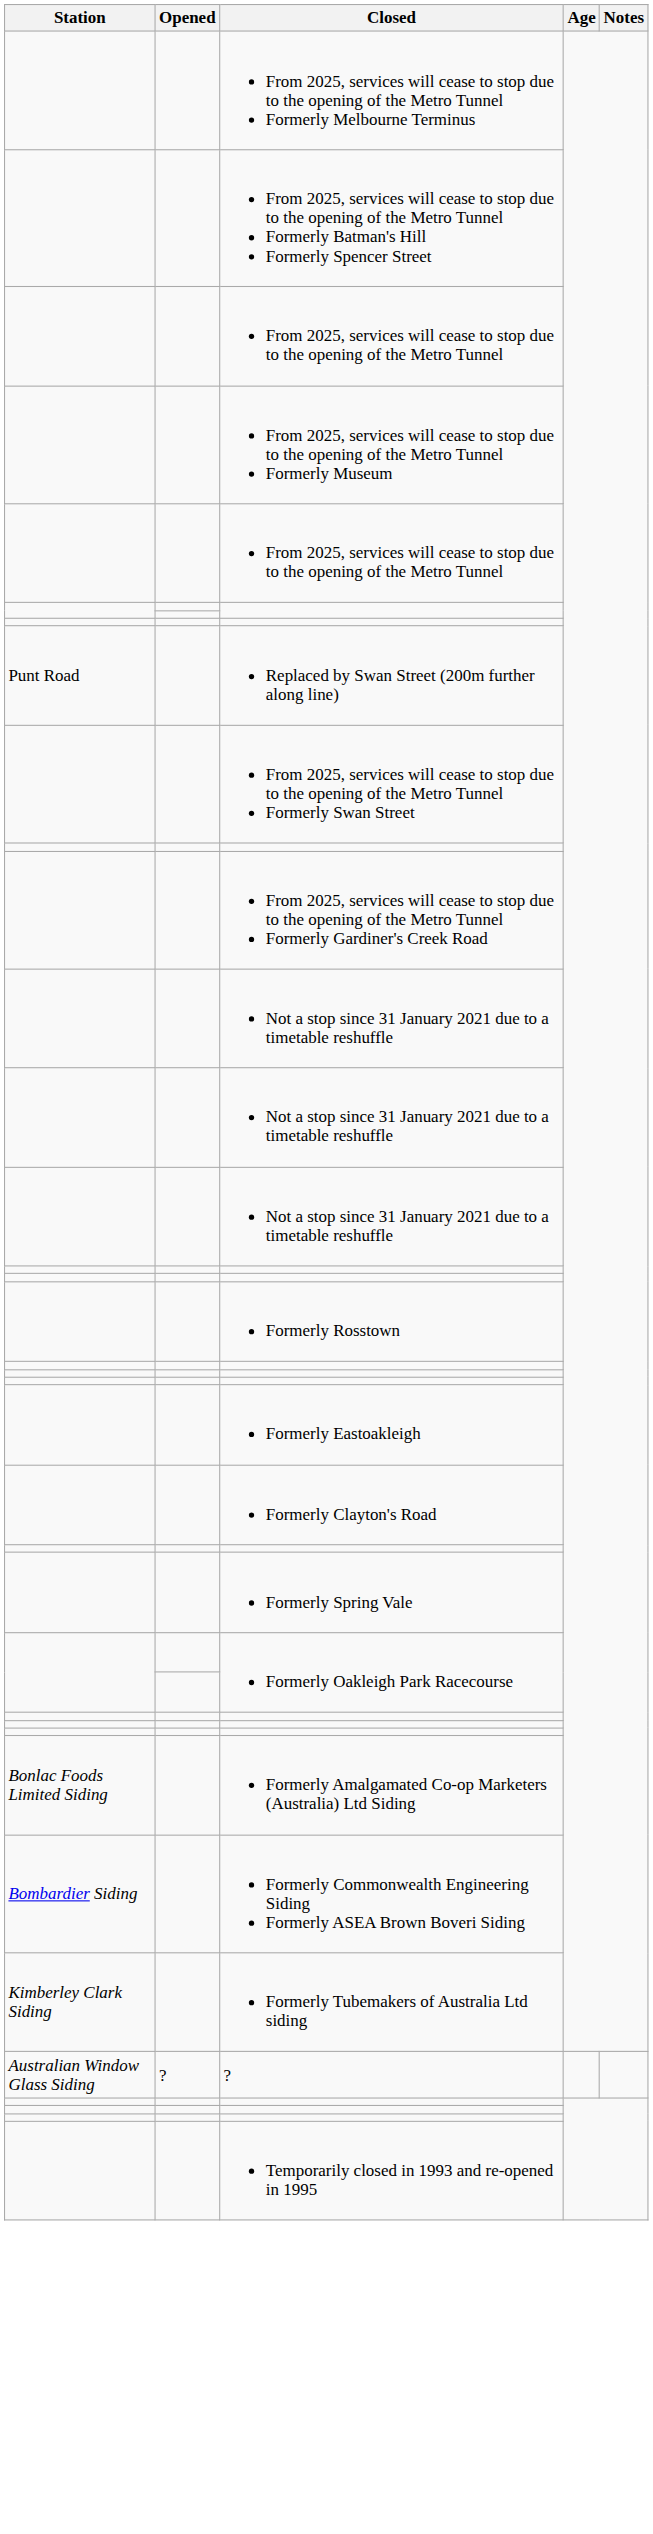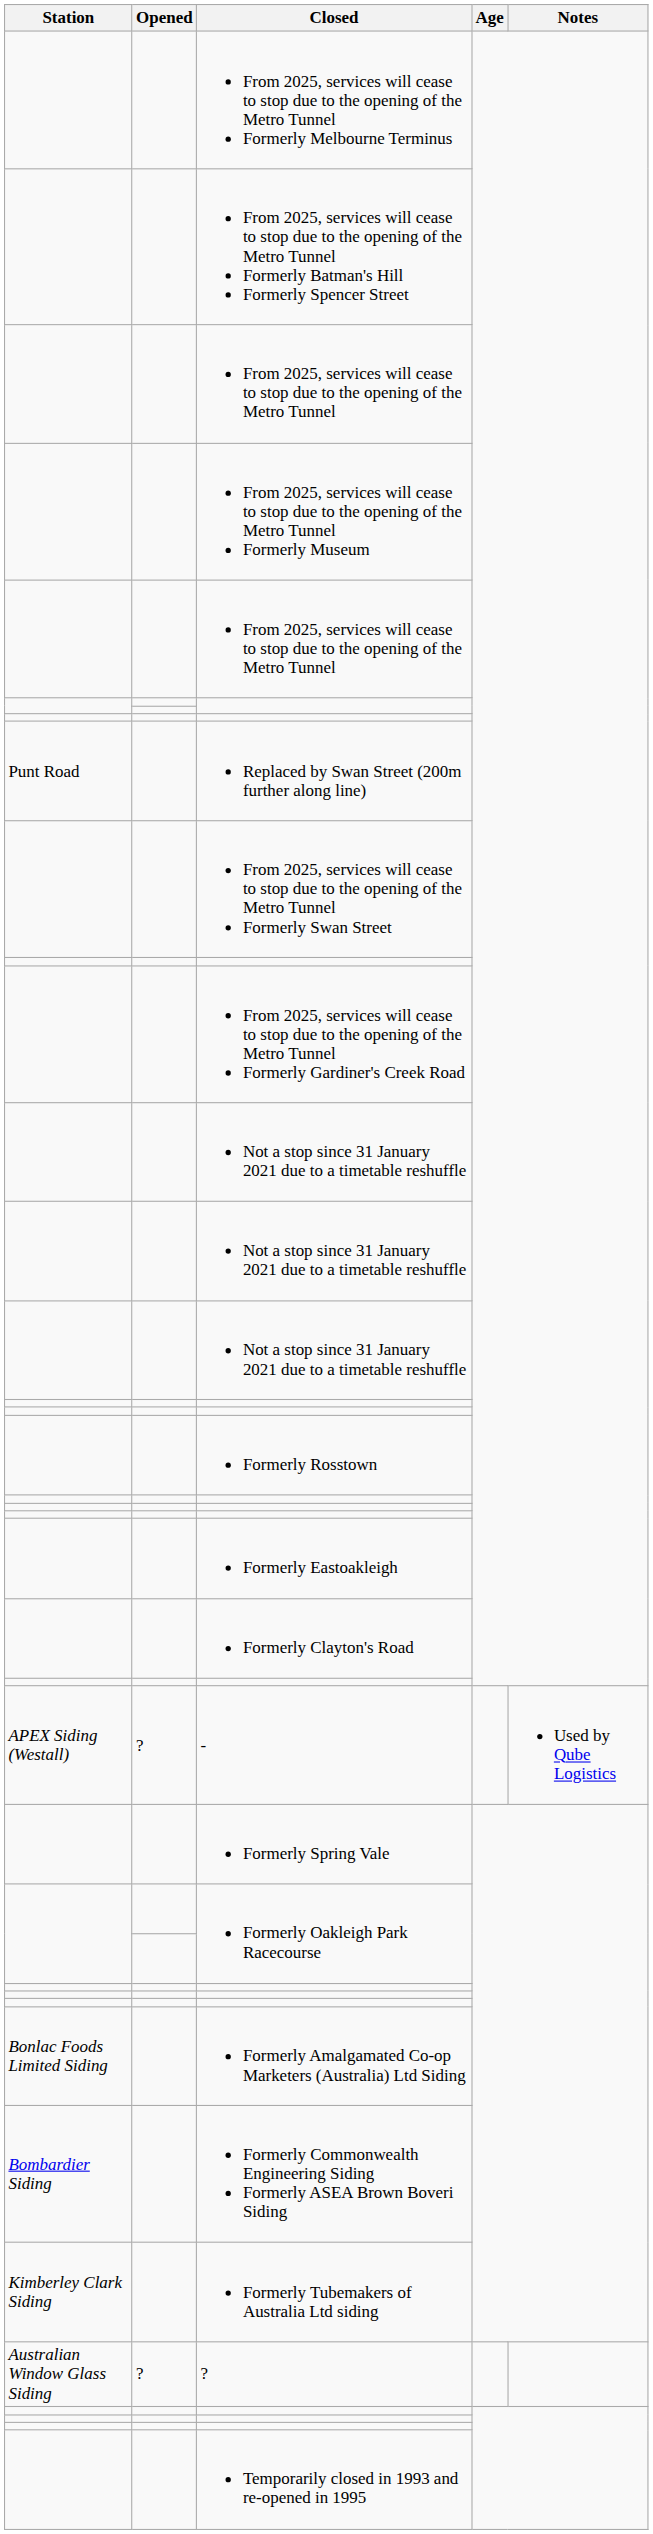+ row: APEX Siding (Westall) | ? | - | Used by Qube Logistics
